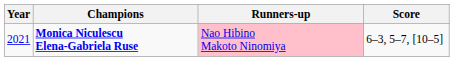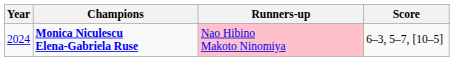Monica Niculescu Elena-Gabriela Ruse | Year: 2021 -> 2024
